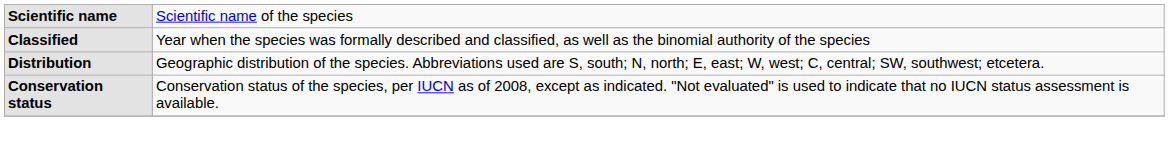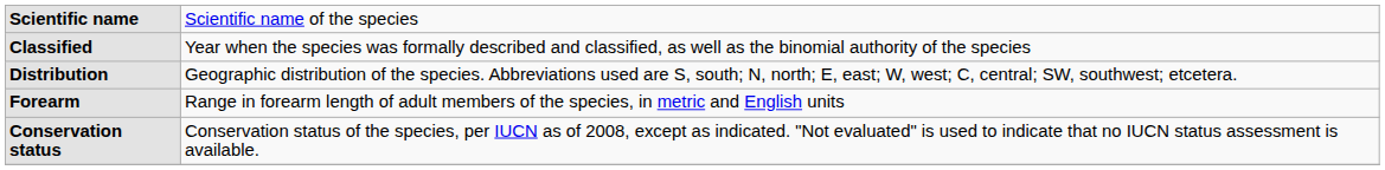+ row: Forearm | Range in forearm length of adult members of the species, in metric and English units
